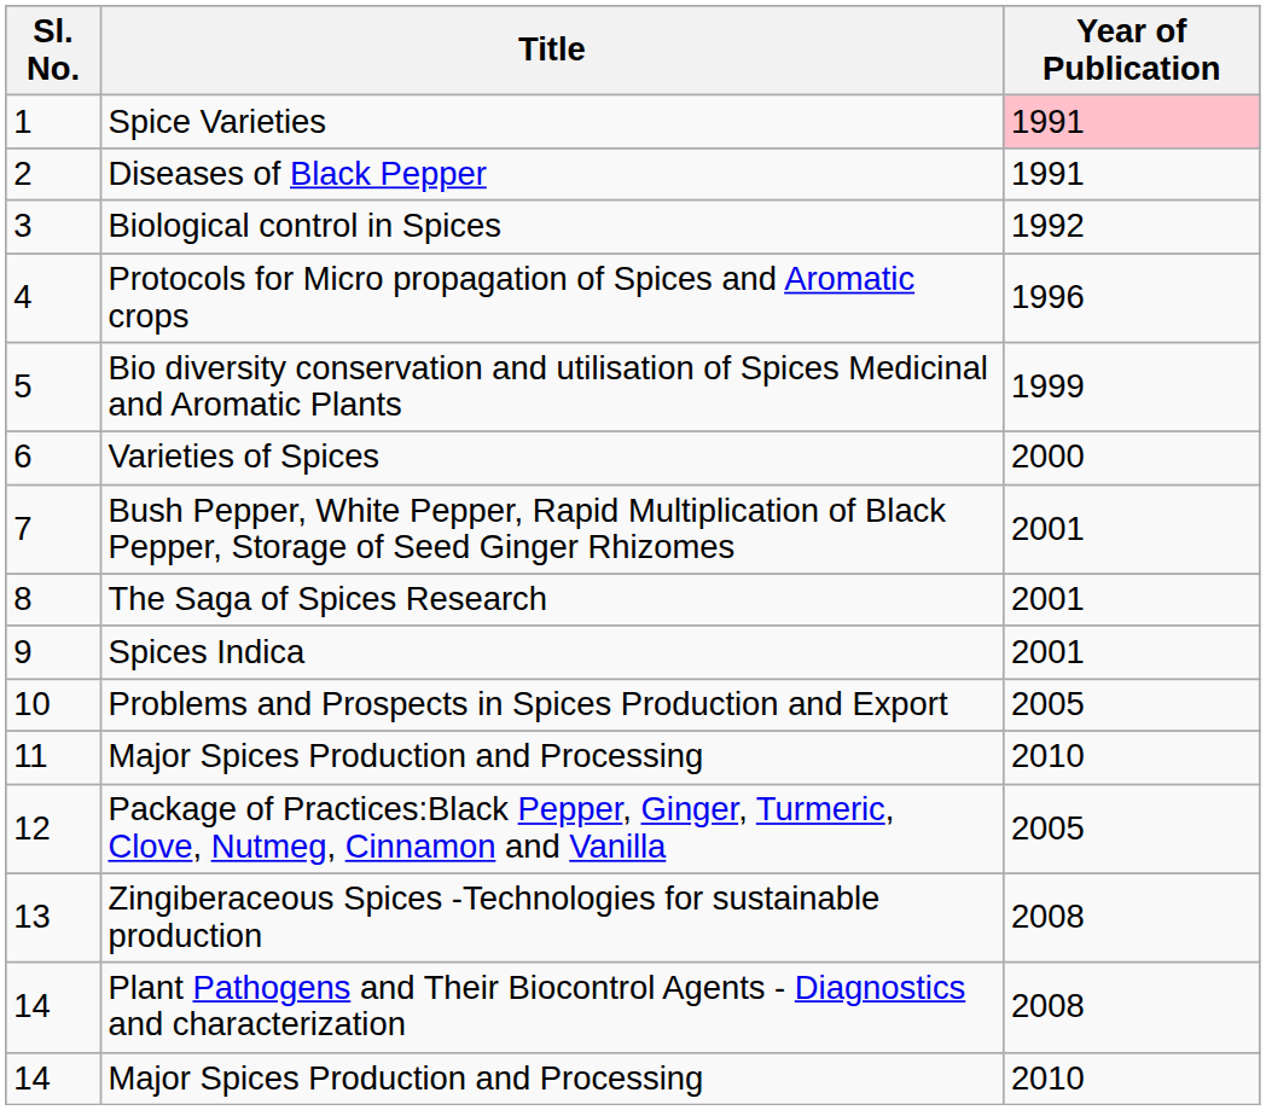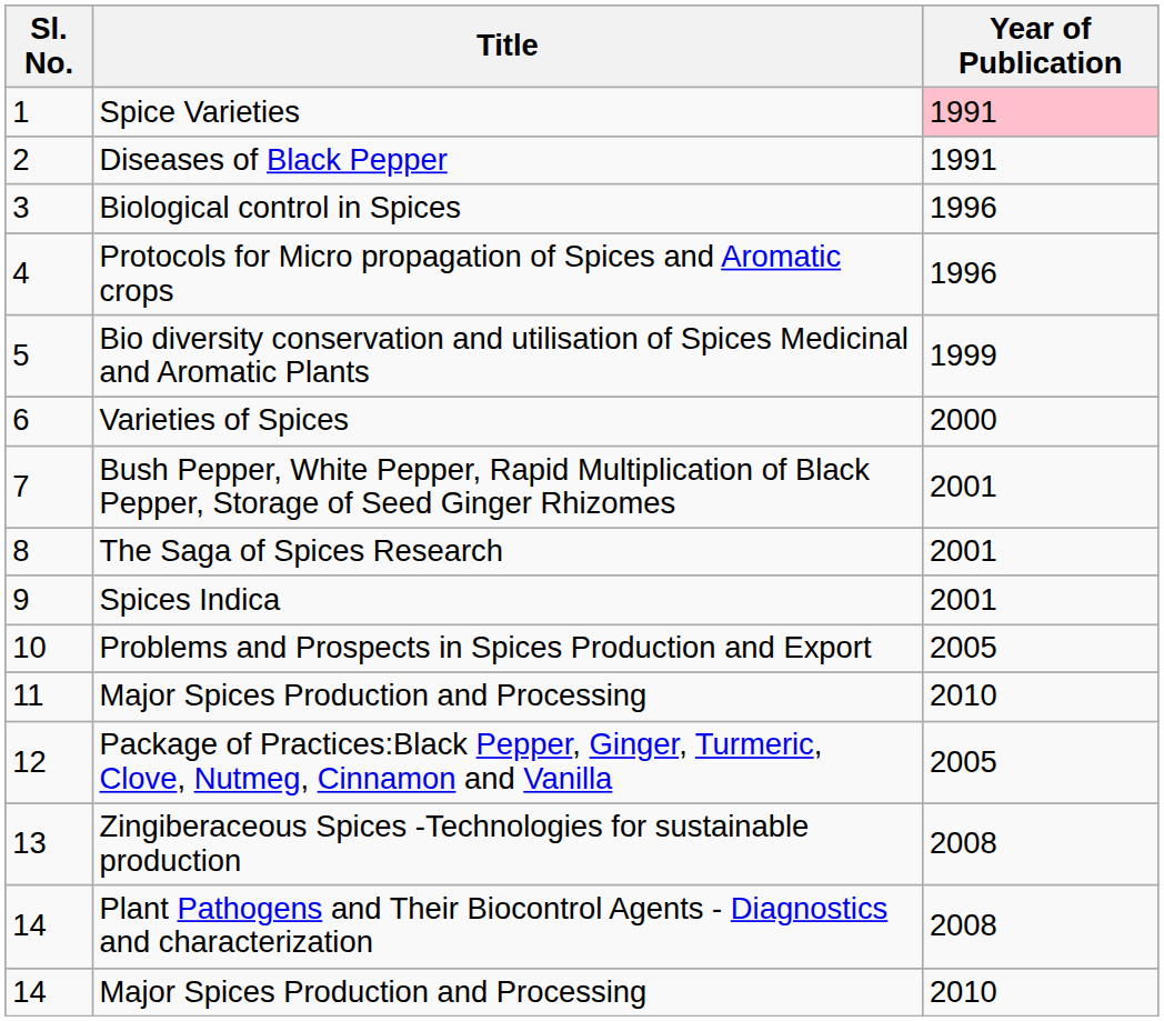Biological control in Spices | Year of Publication: 1992 -> 1996
